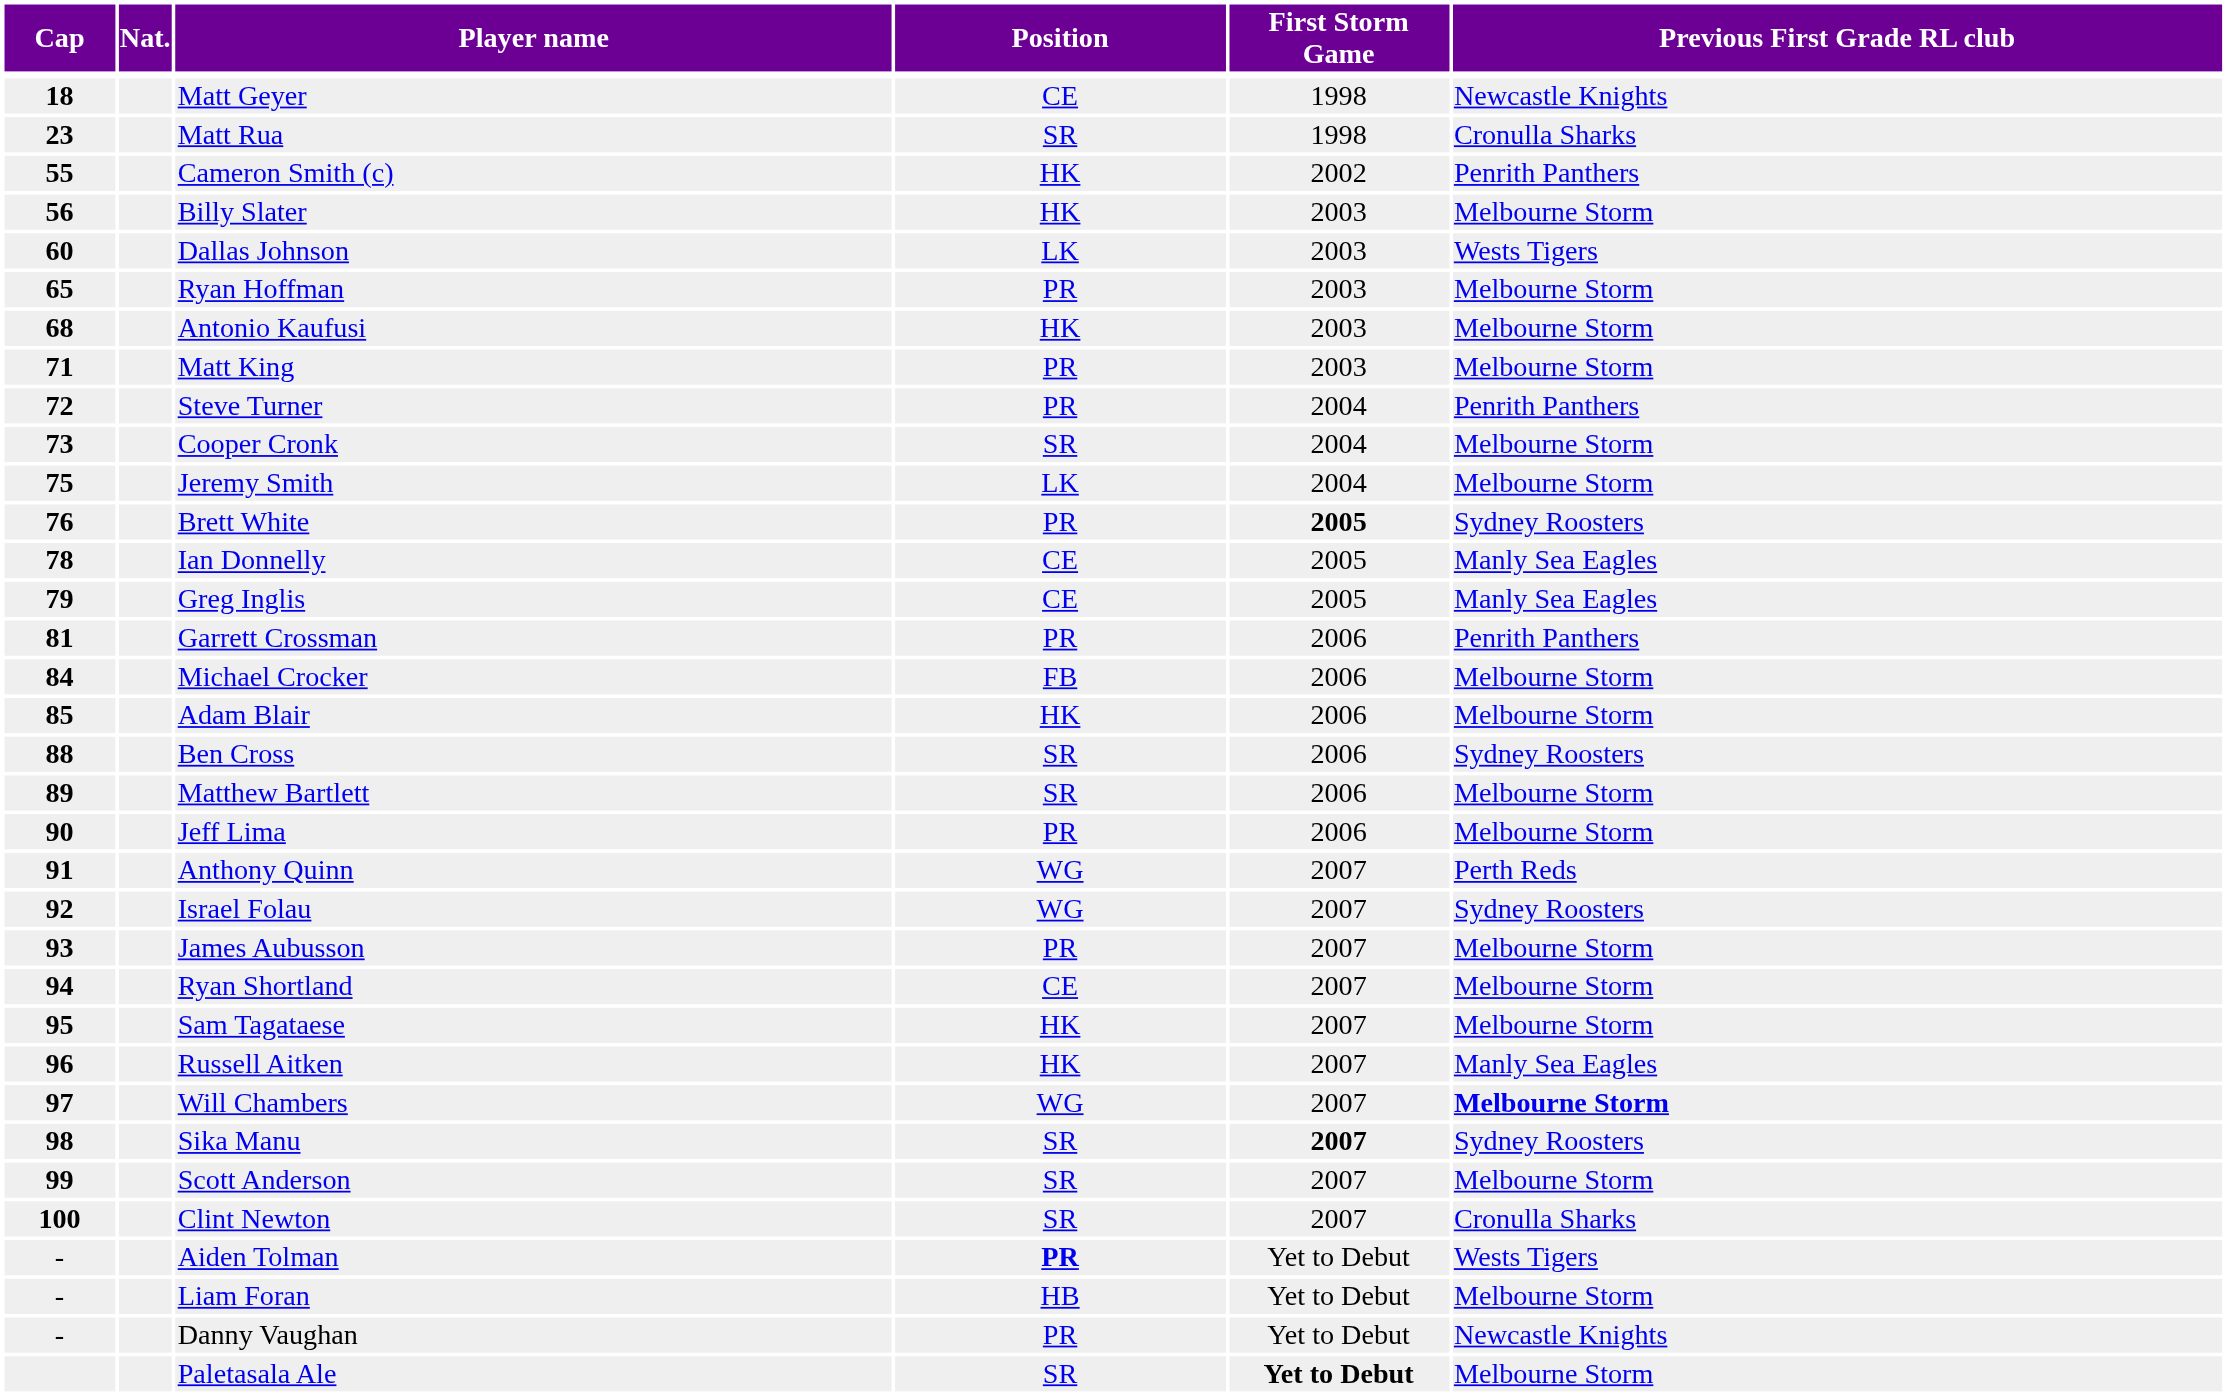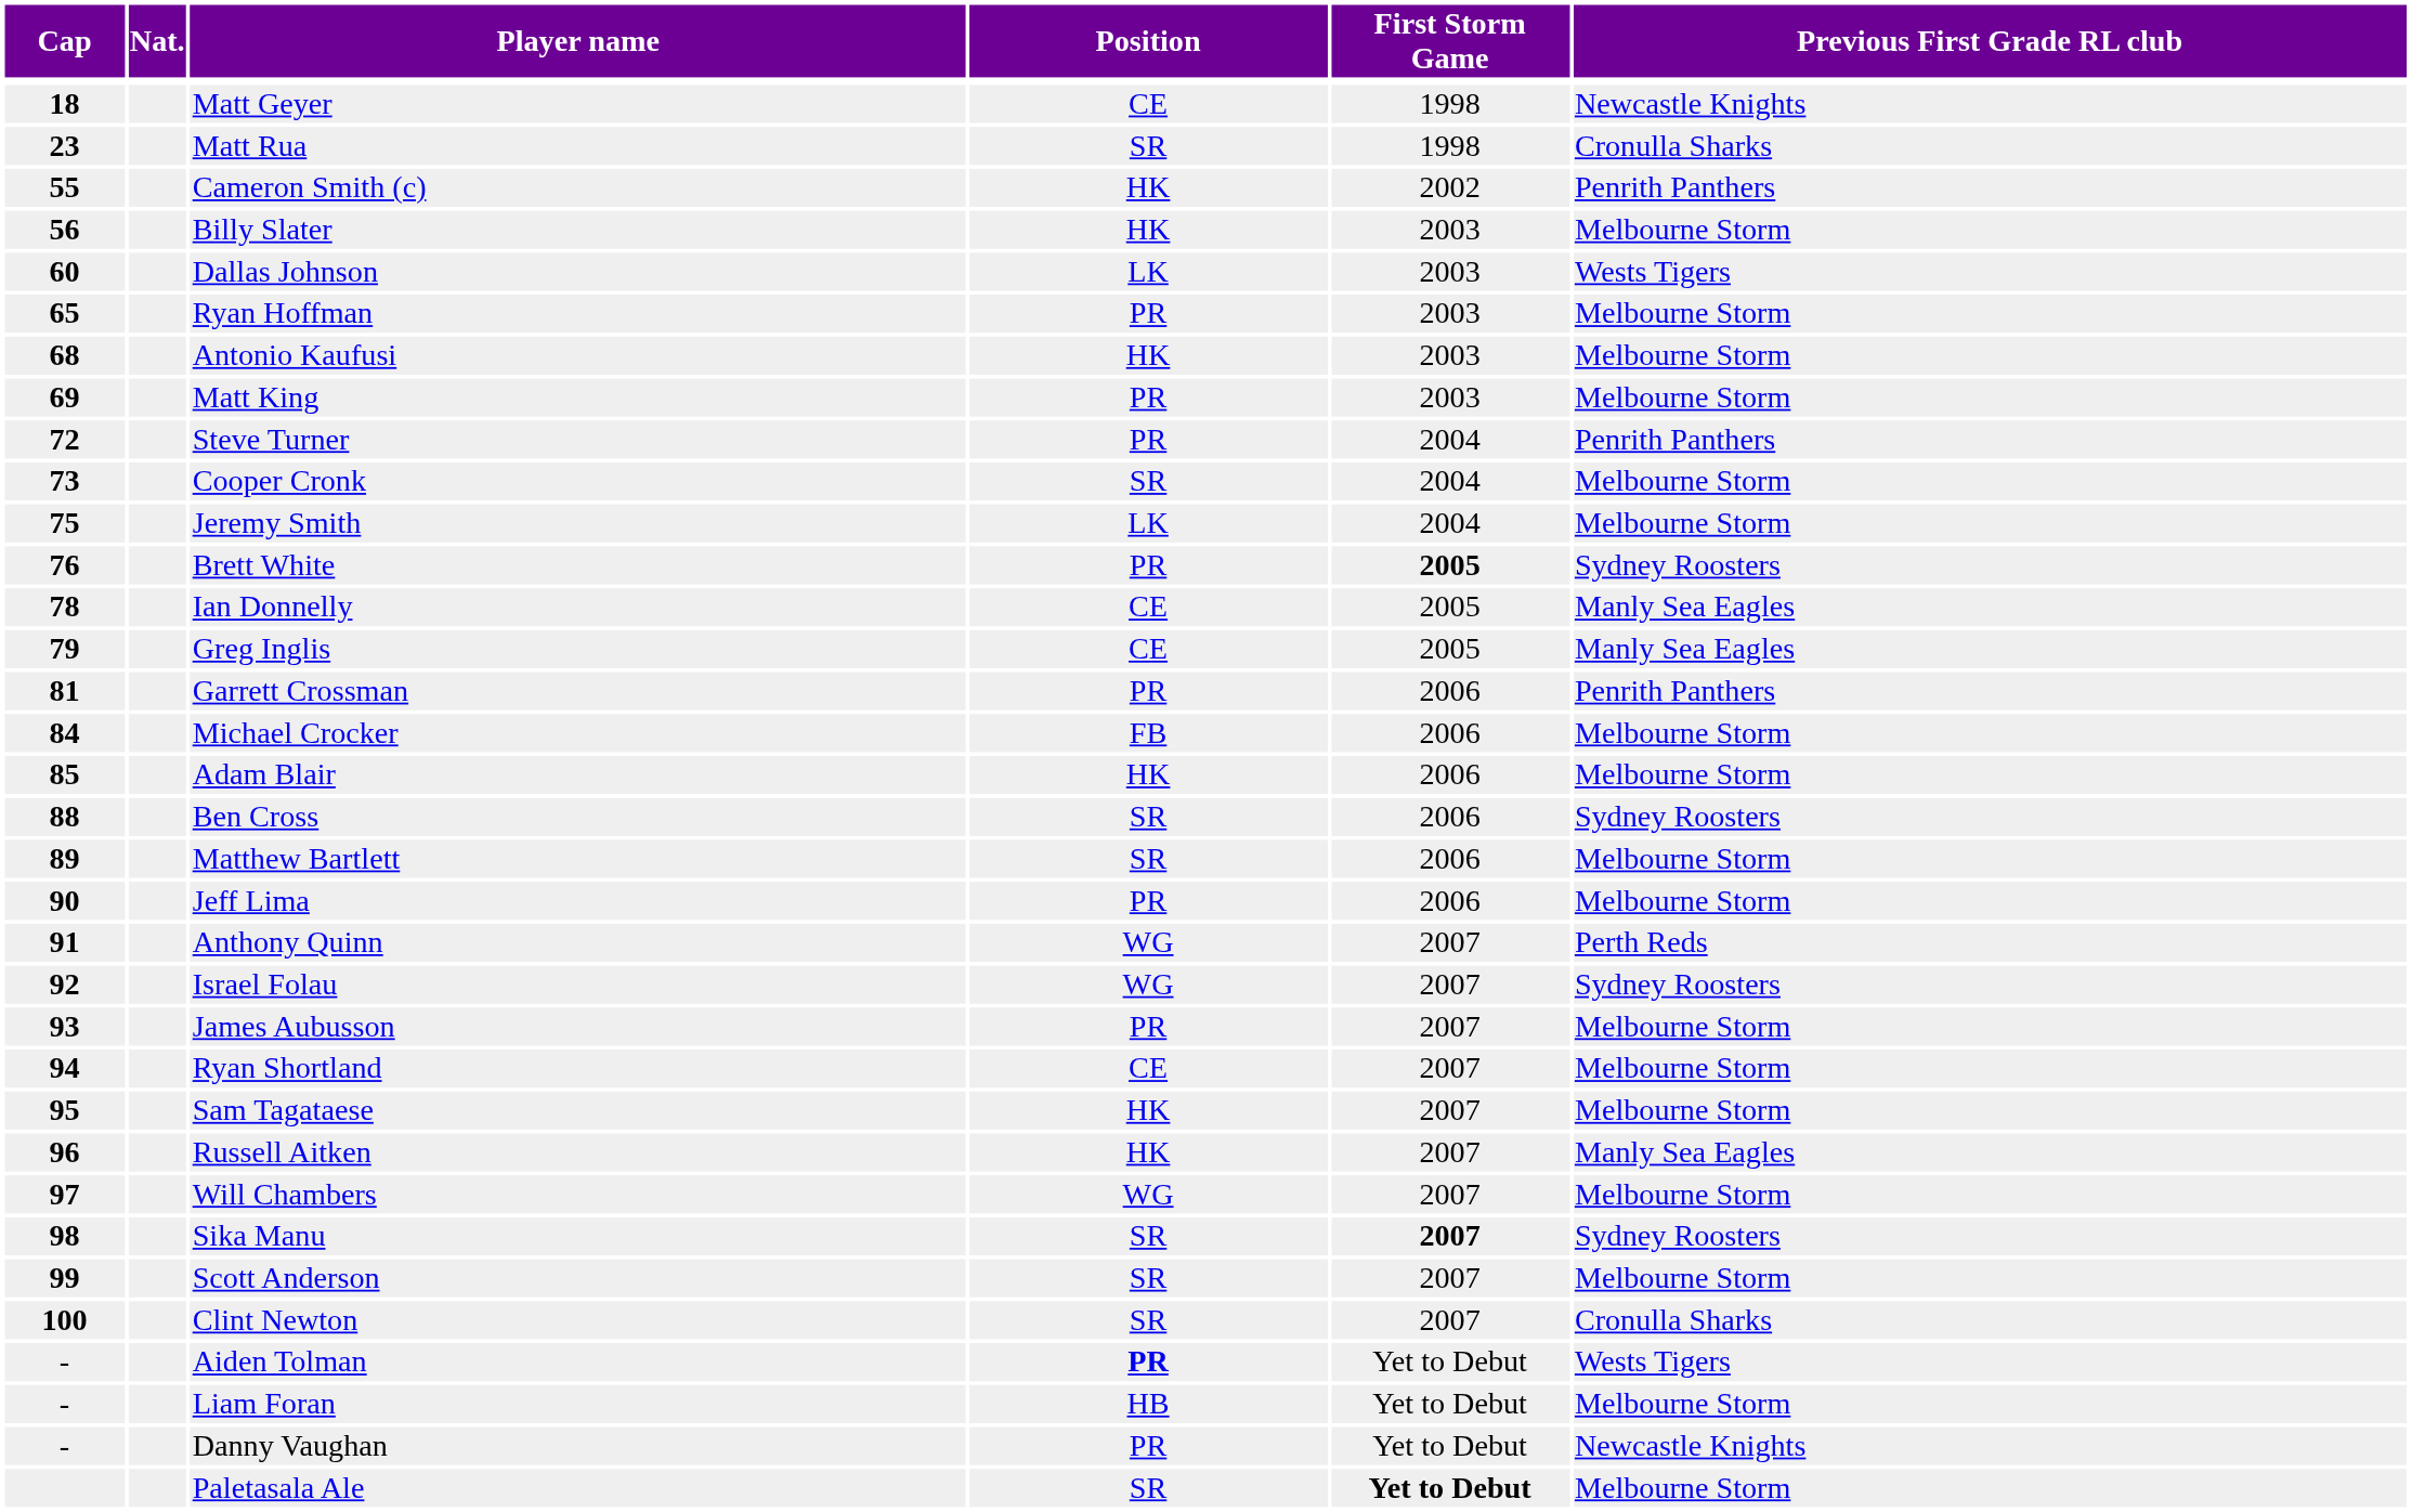Matt King | Cap: 71 -> 69
Will Chambers | Previous First Grade RL club: bold -> normal
